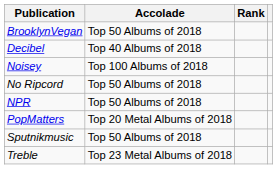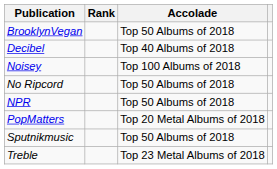columns swapped: Accolade <-> Rank
